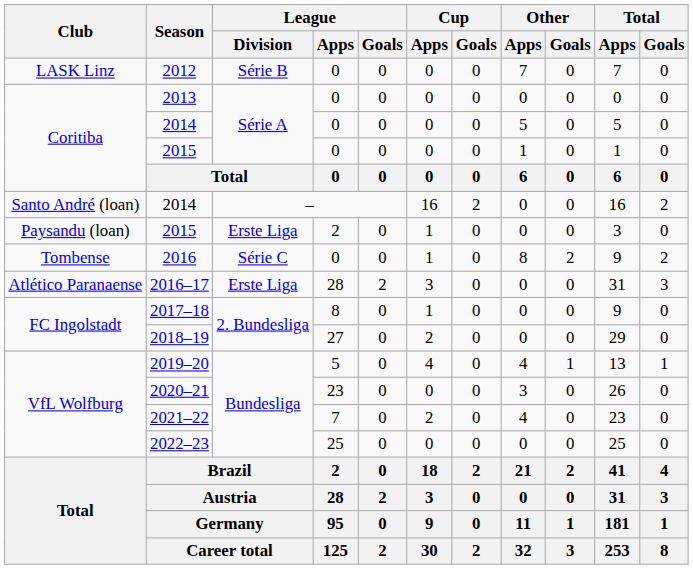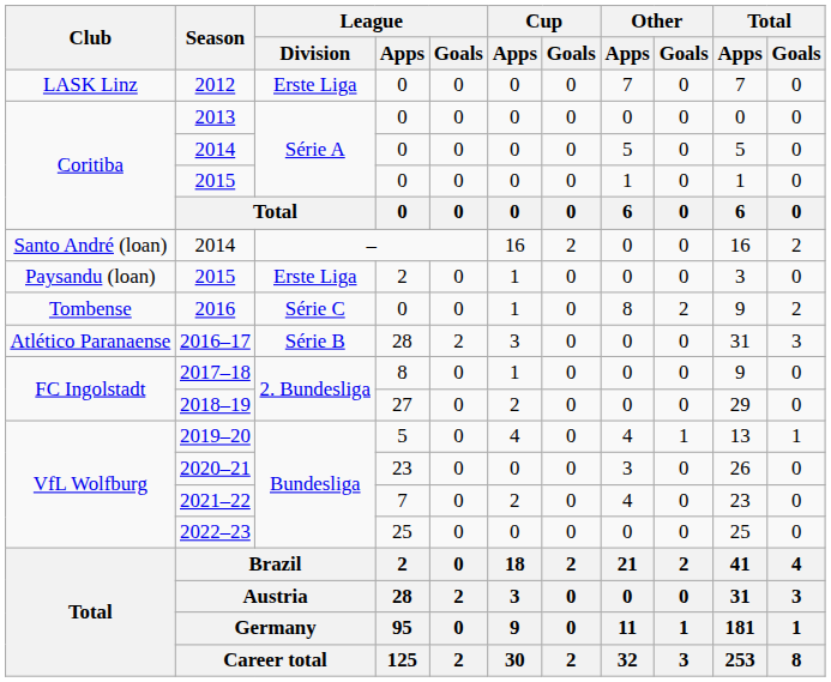2012 | League / Division: Série B -> Erste Liga
2016–17 | League / Division: Erste Liga -> Série B
